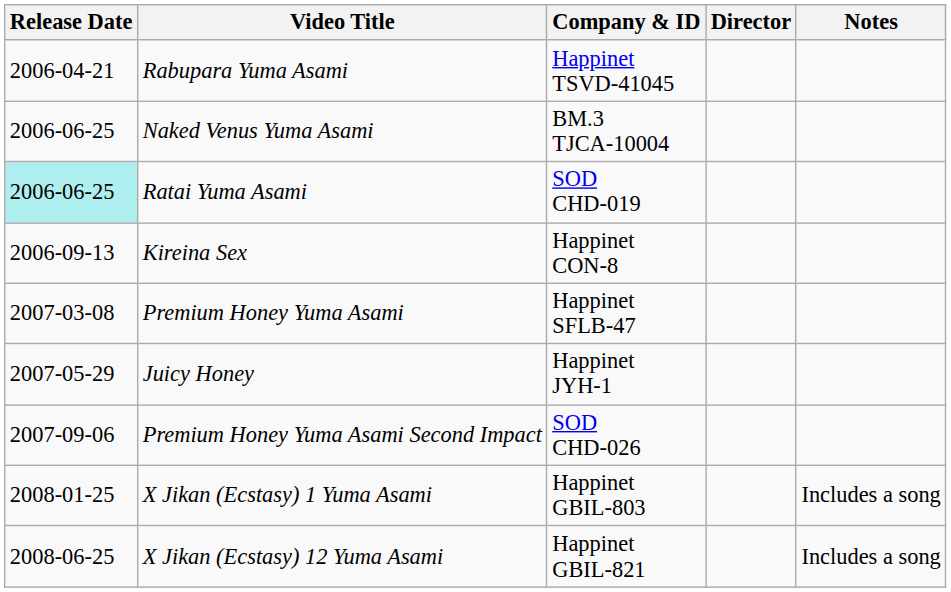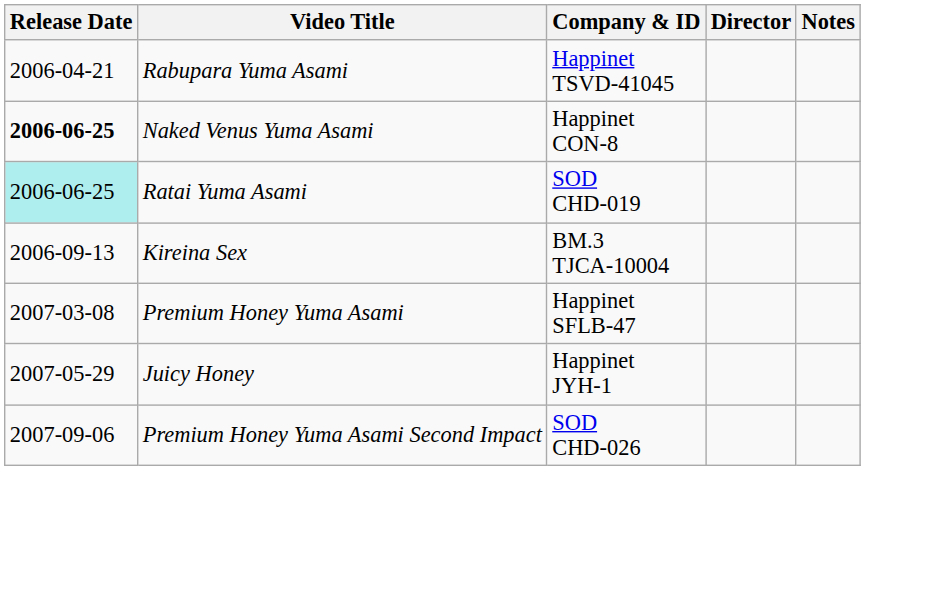Naked Venus Yuma Asami | Release Date: normal -> bold
Naked Venus Yuma Asami | Company & ID: BM.3 TJCA-10004 -> Happinet CON-8
Kireina Sex | Company & ID: Happinet CON-8 -> BM.3 TJCA-10004
- row: 2008-01-25 | X Jikan (Ecstasy) 1 Yuma Asami | Happinet GBIL-803 | Includes a song
- row: 2008-06-25 | X Jikan (Ecstasy) 12 Yuma Asami | Happinet GBIL-821 | Includes a song
